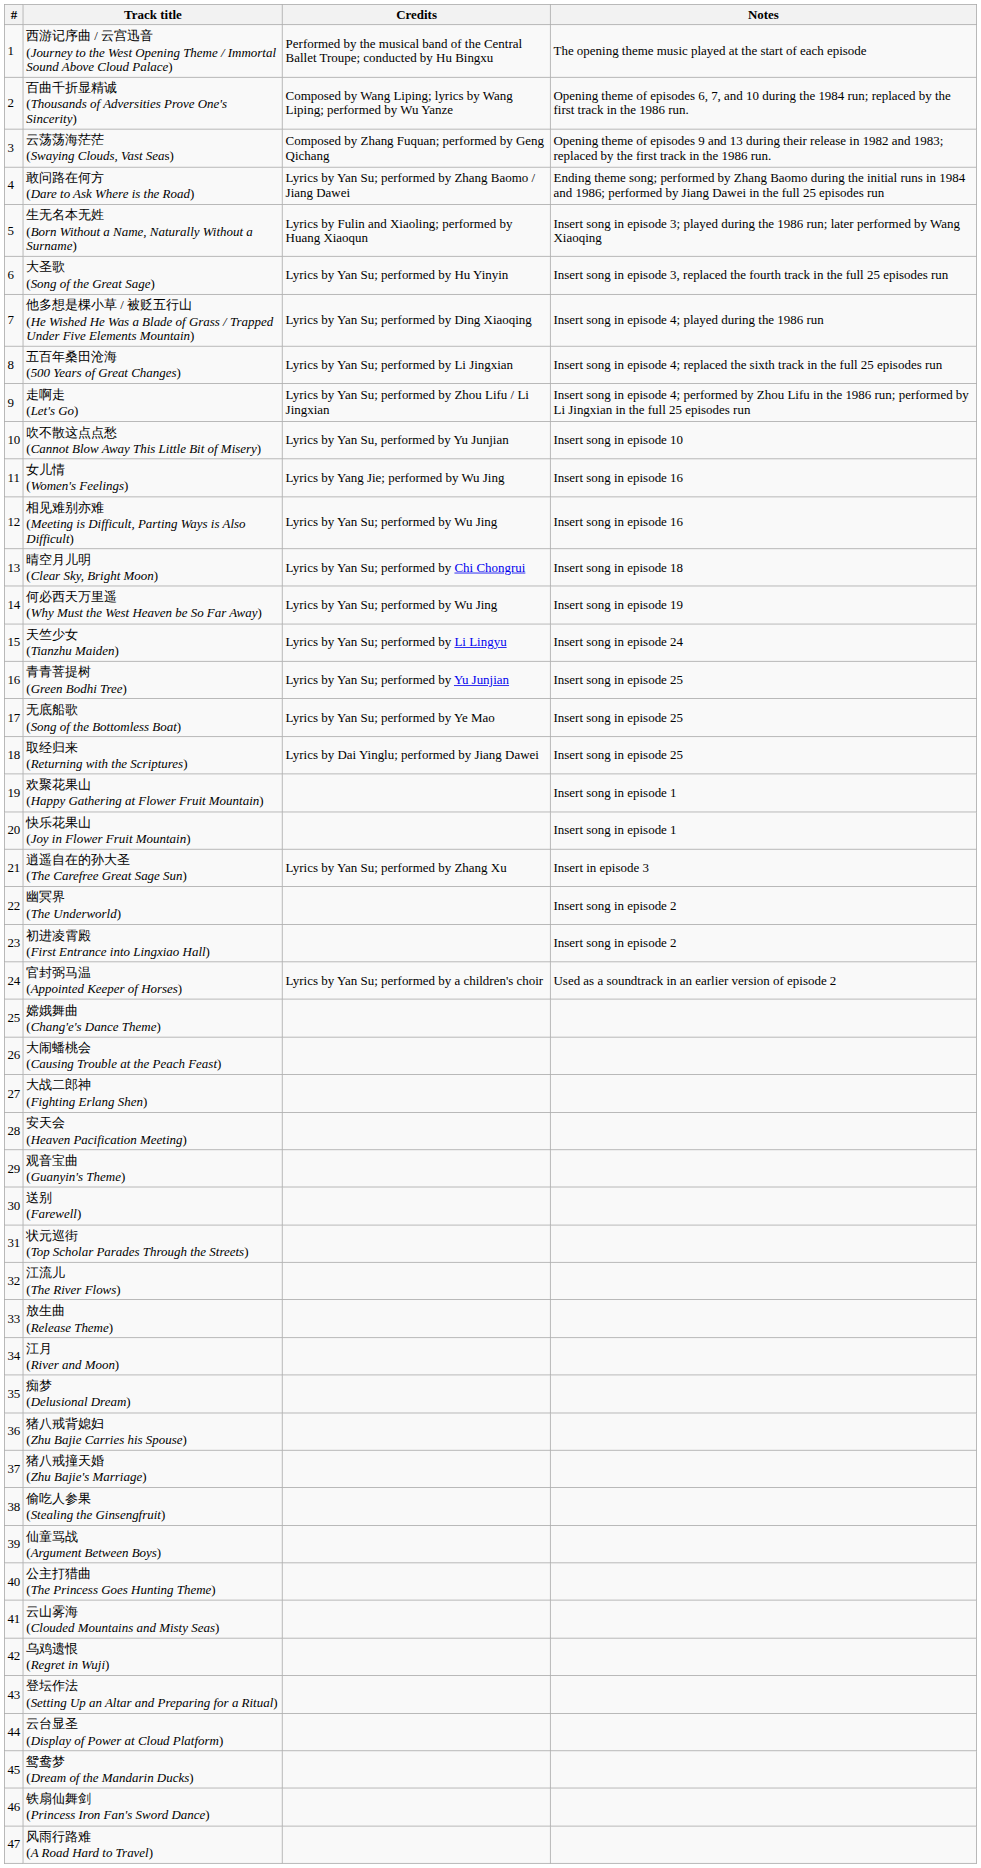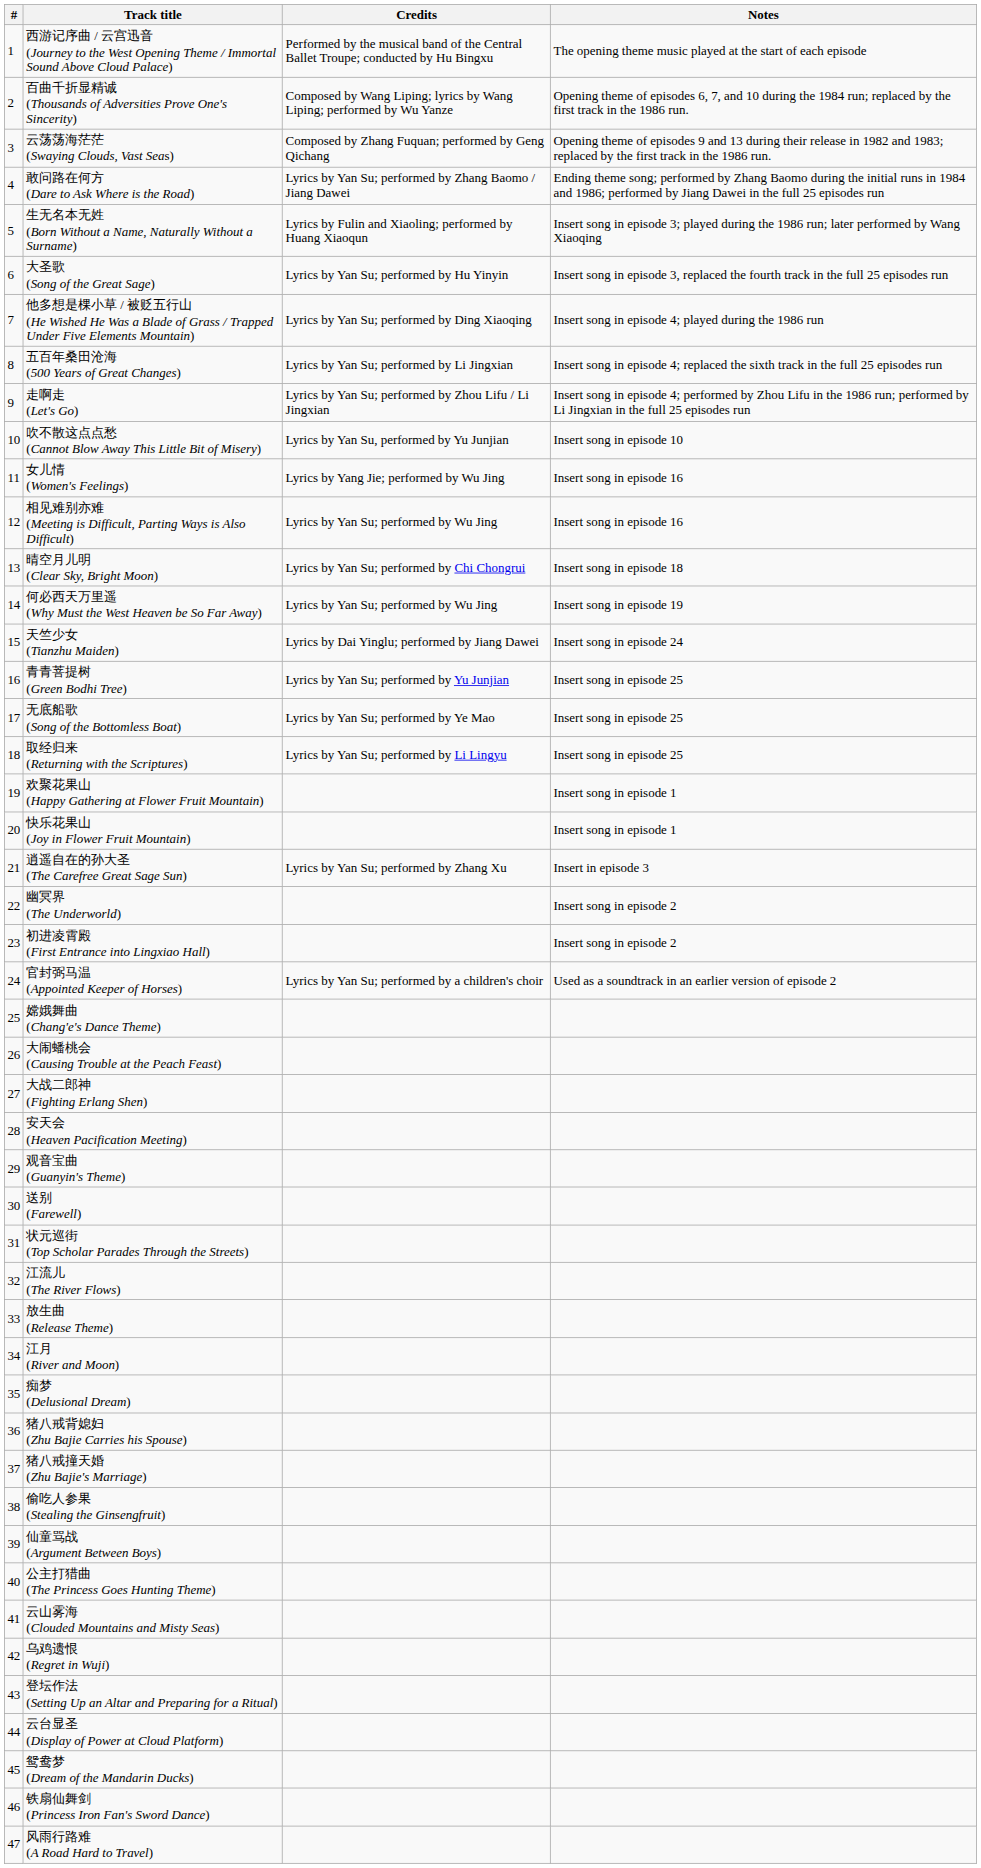天竺少女 (Tianzhu Maiden) | Credits: Lyrics by Yan Su; performed by Li Lingyu -> Lyrics by Dai Yinglu; performed by Jiang Dawei
取经归来 (Returning with the Scriptures) | Credits: Lyrics by Dai Yinglu; performed by Jiang Dawei -> Lyrics by Yan Su; performed by Li Lingyu
